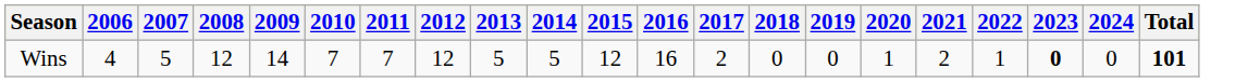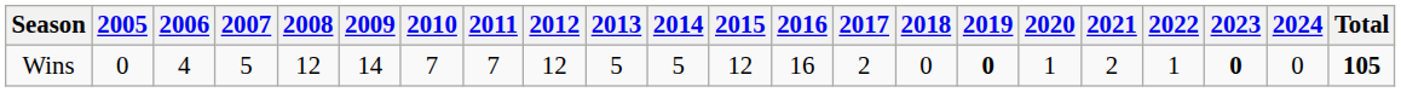+ column: 2005 | 0
Wins | 2019: normal -> bold
Wins | Total: 101 -> 105
